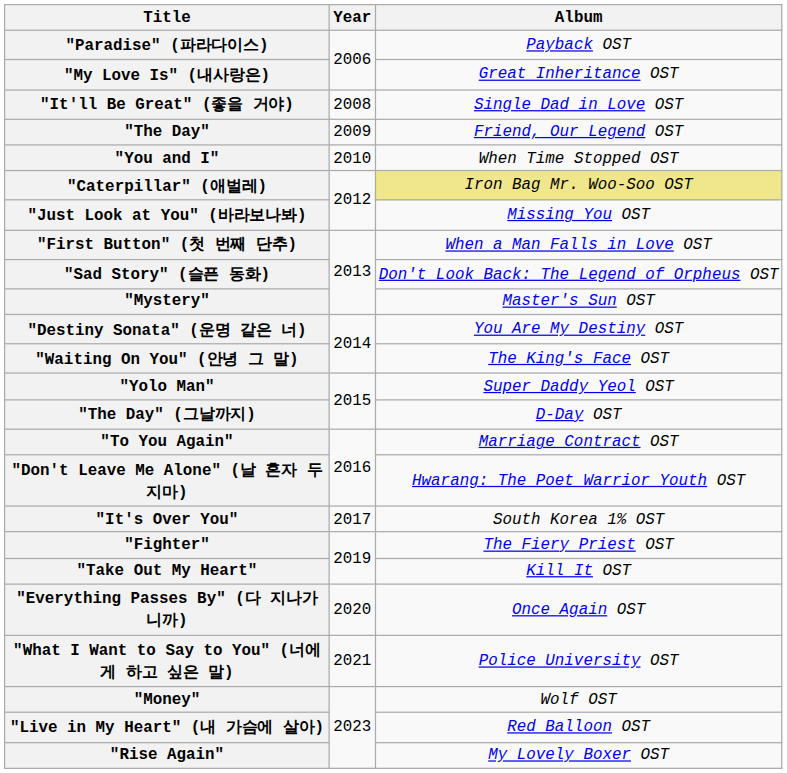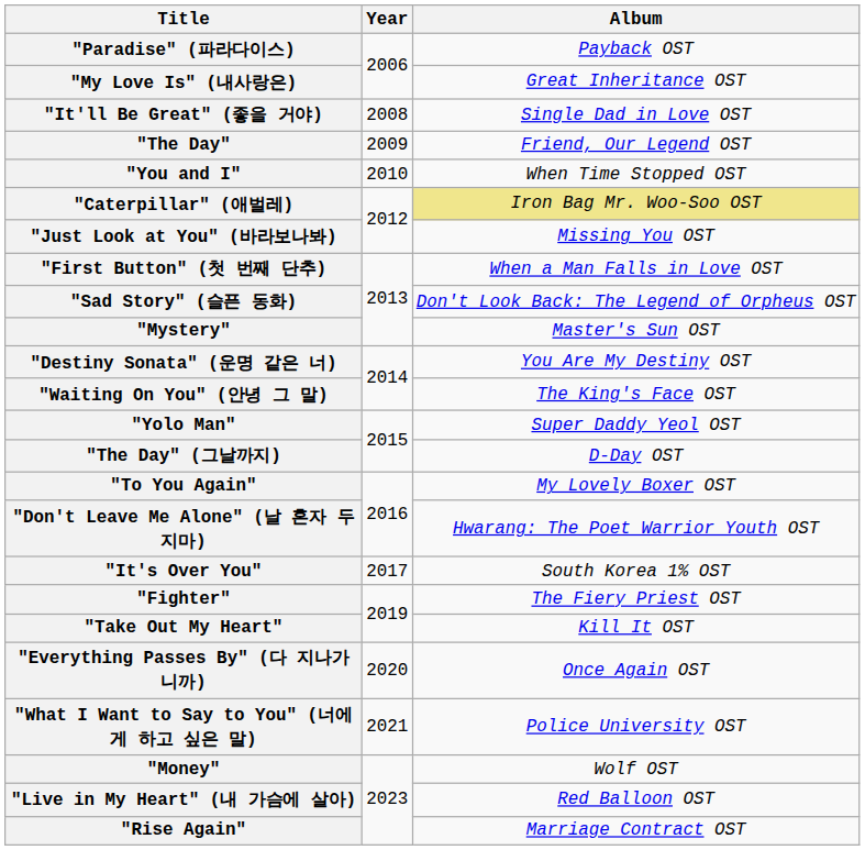"To You Again" | Album: Marriage Contract OST -> My Lovely Boxer OST
"Rise Again" | Album: My Lovely Boxer OST -> Marriage Contract OST
